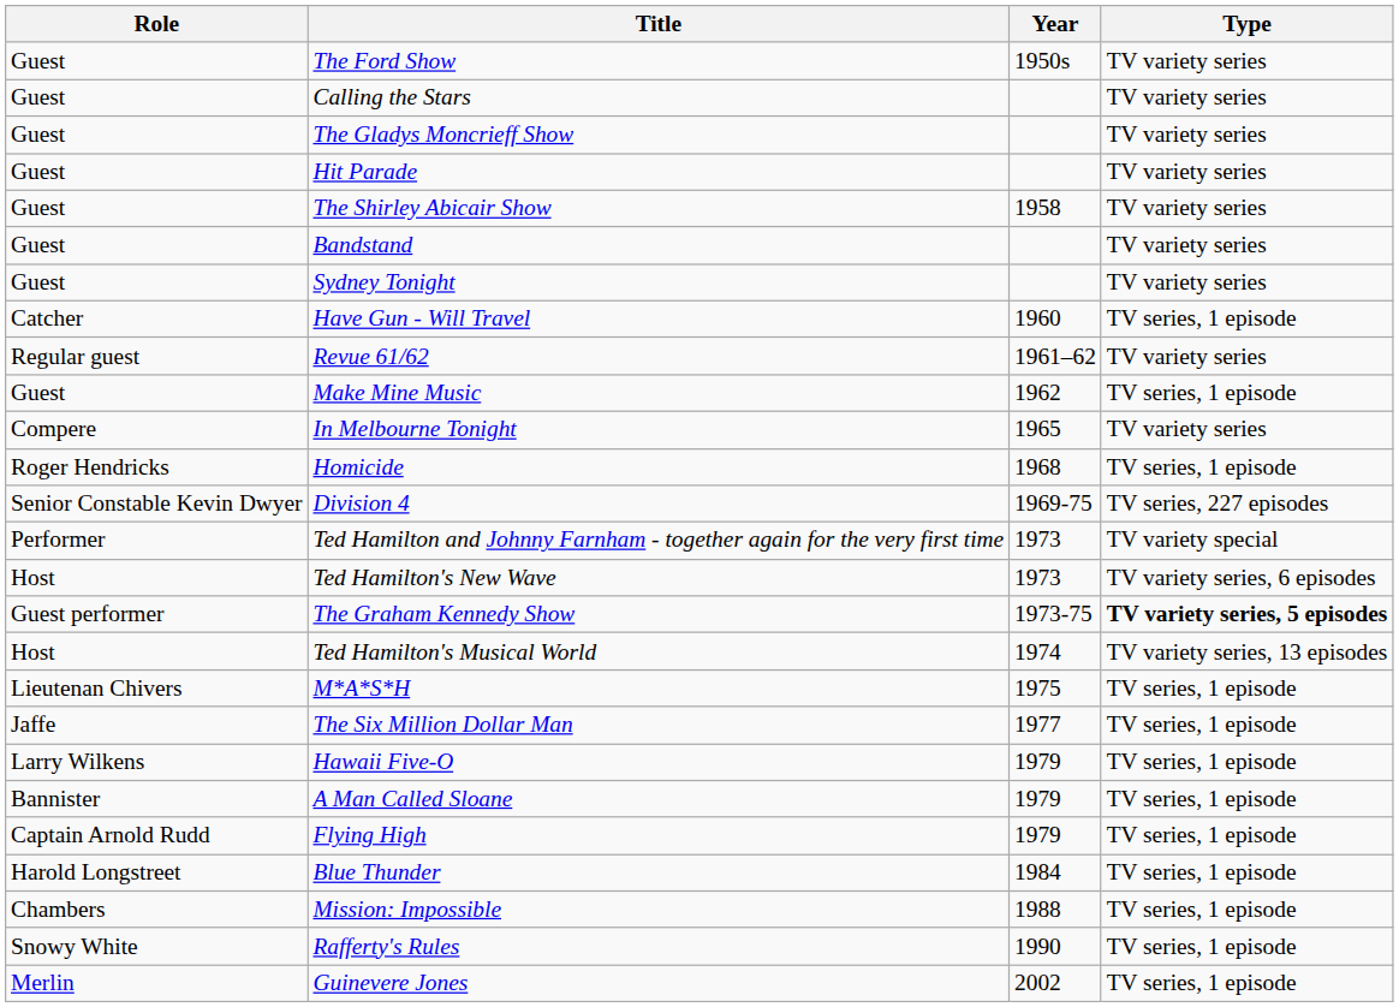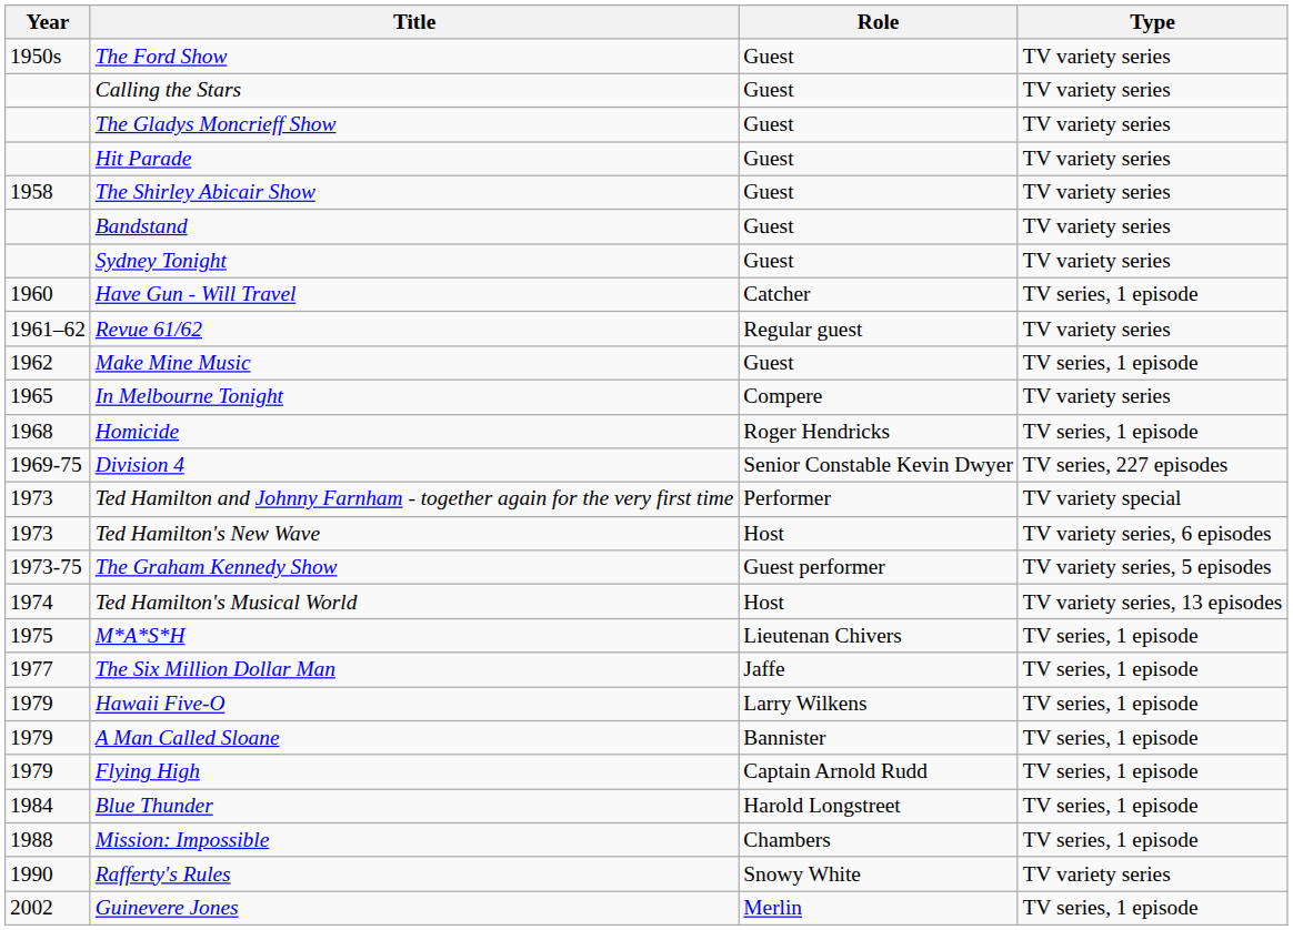columns swapped: Year <-> Role
The Graham Kennedy Show | Type: bold -> normal
Rafferty's Rules | Type: TV series, 1 episode -> TV variety series
